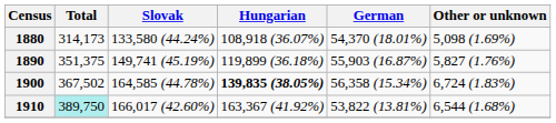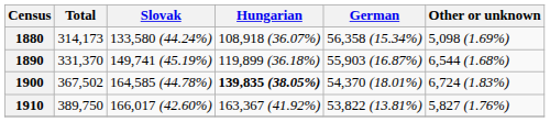1880 | German: 54,370 (18.01%) -> 56,358 (15.34%)
1890 | Total: 351,375 -> 331,370
1890 | Other or unknown: 5,827 (1.76%) -> 6,544 (1.68%)
1900 | German: 56,358 (15.34%) -> 54,370 (18.01%)
1910 | Total: paleturquoise background -> no background
1910 | Other or unknown: 6,544 (1.68%) -> 5,827 (1.76%)
